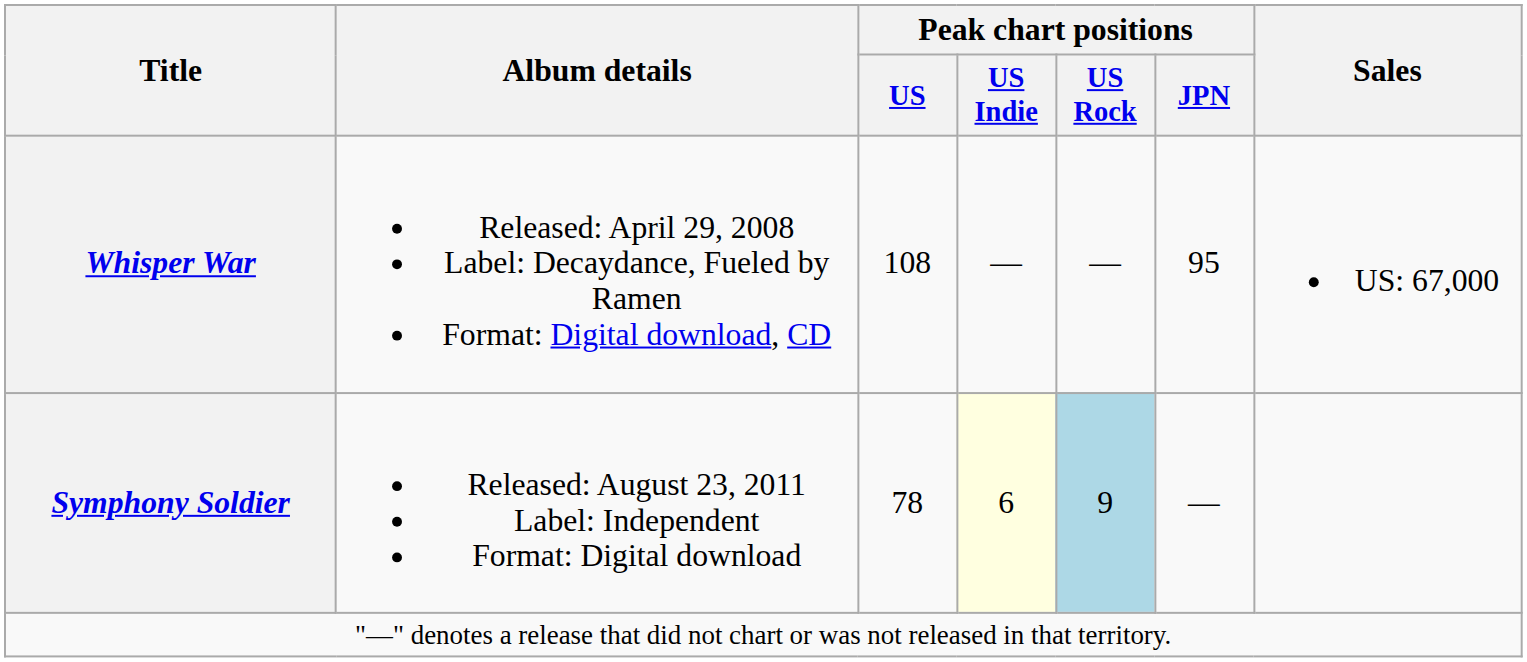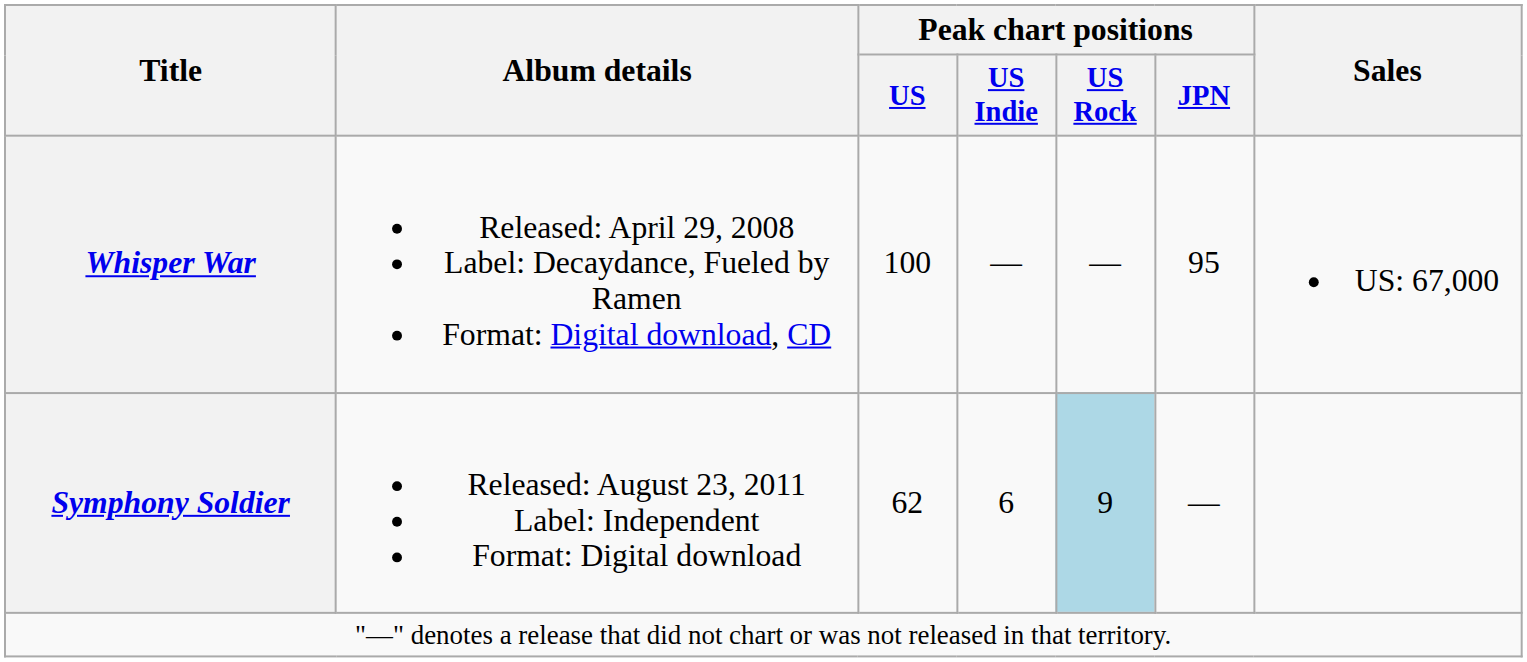Whisper War | Peak chart positions / US: 108 -> 100
Symphony Soldier | Peak chart positions / US: 78 -> 62
Symphony Soldier | Peak chart positions / US Indie: lightyellow background -> no background
